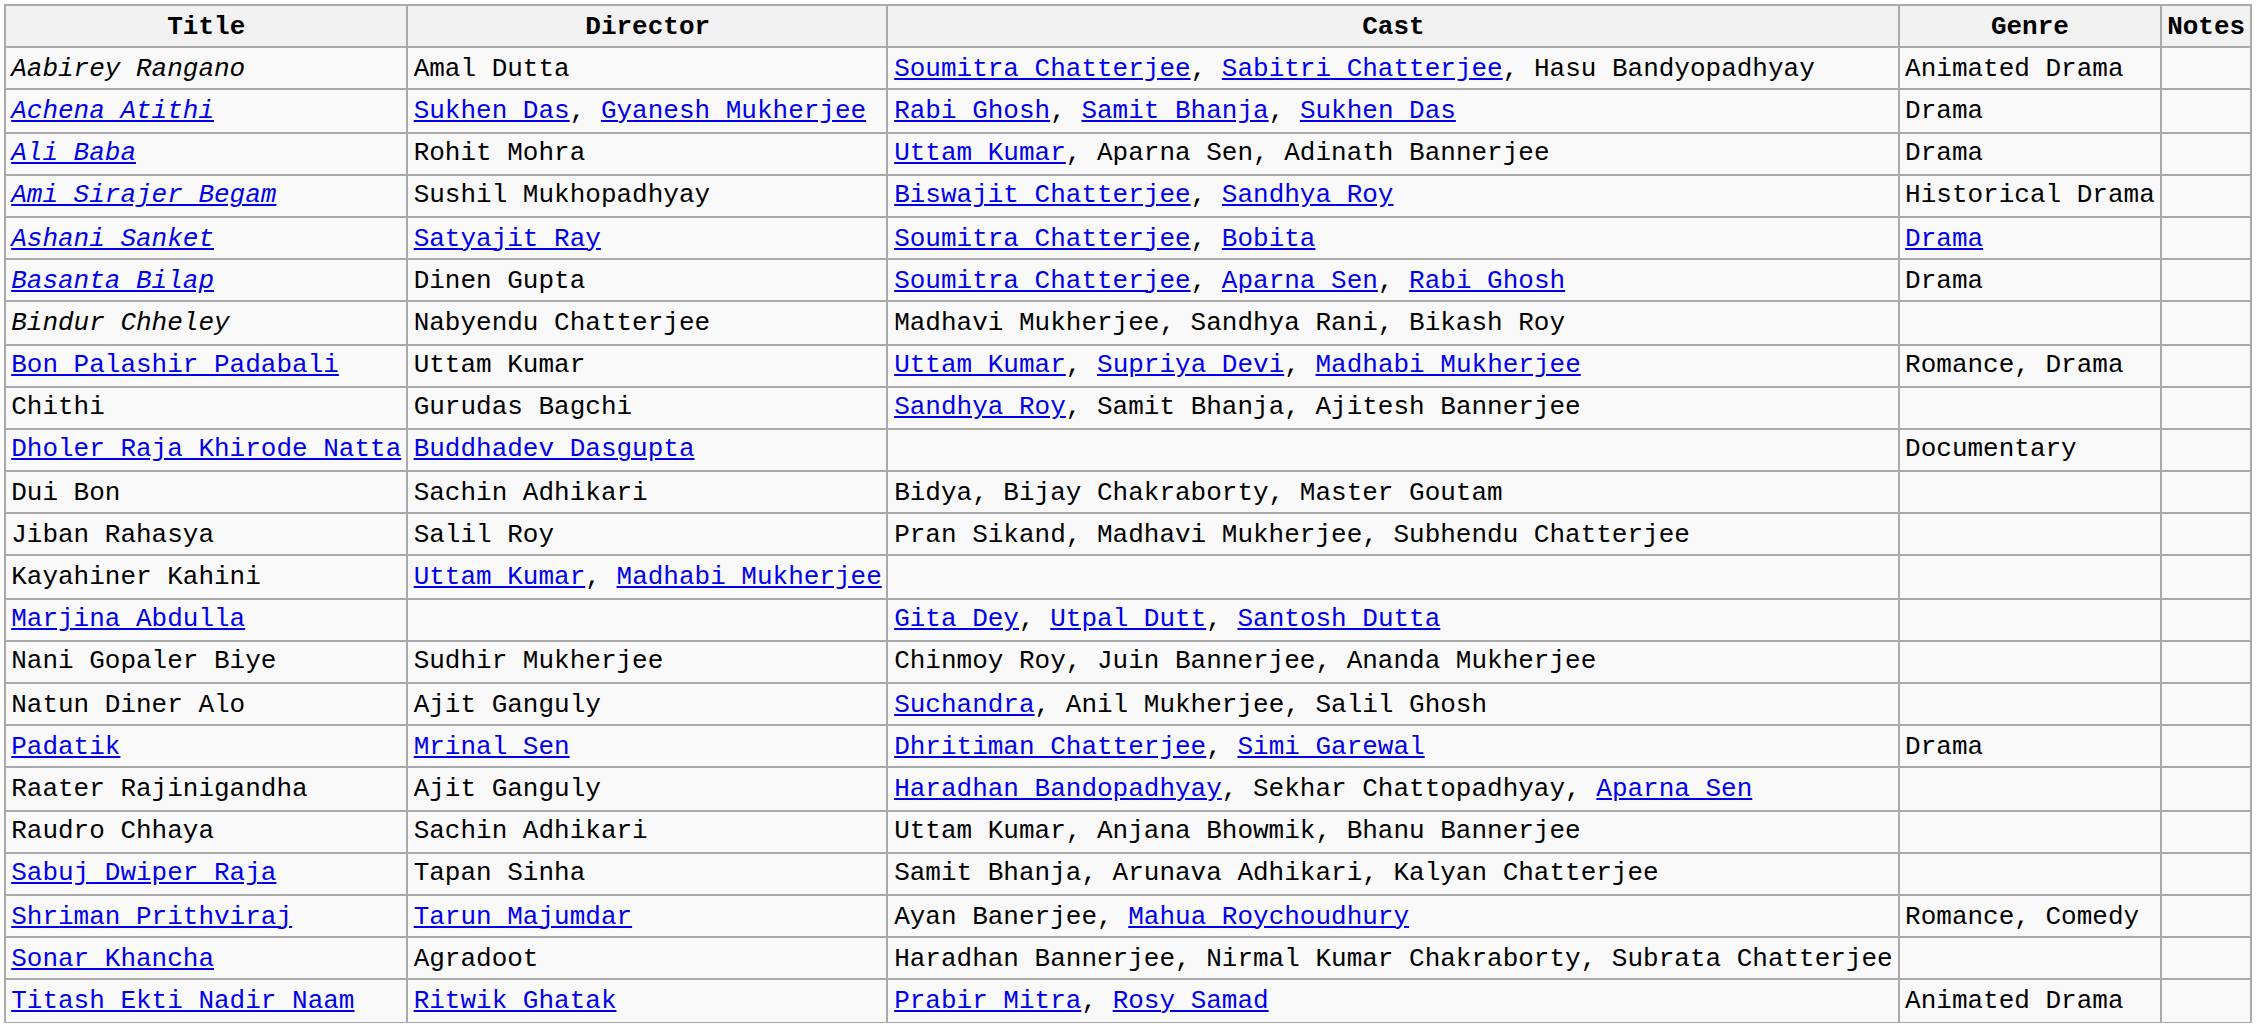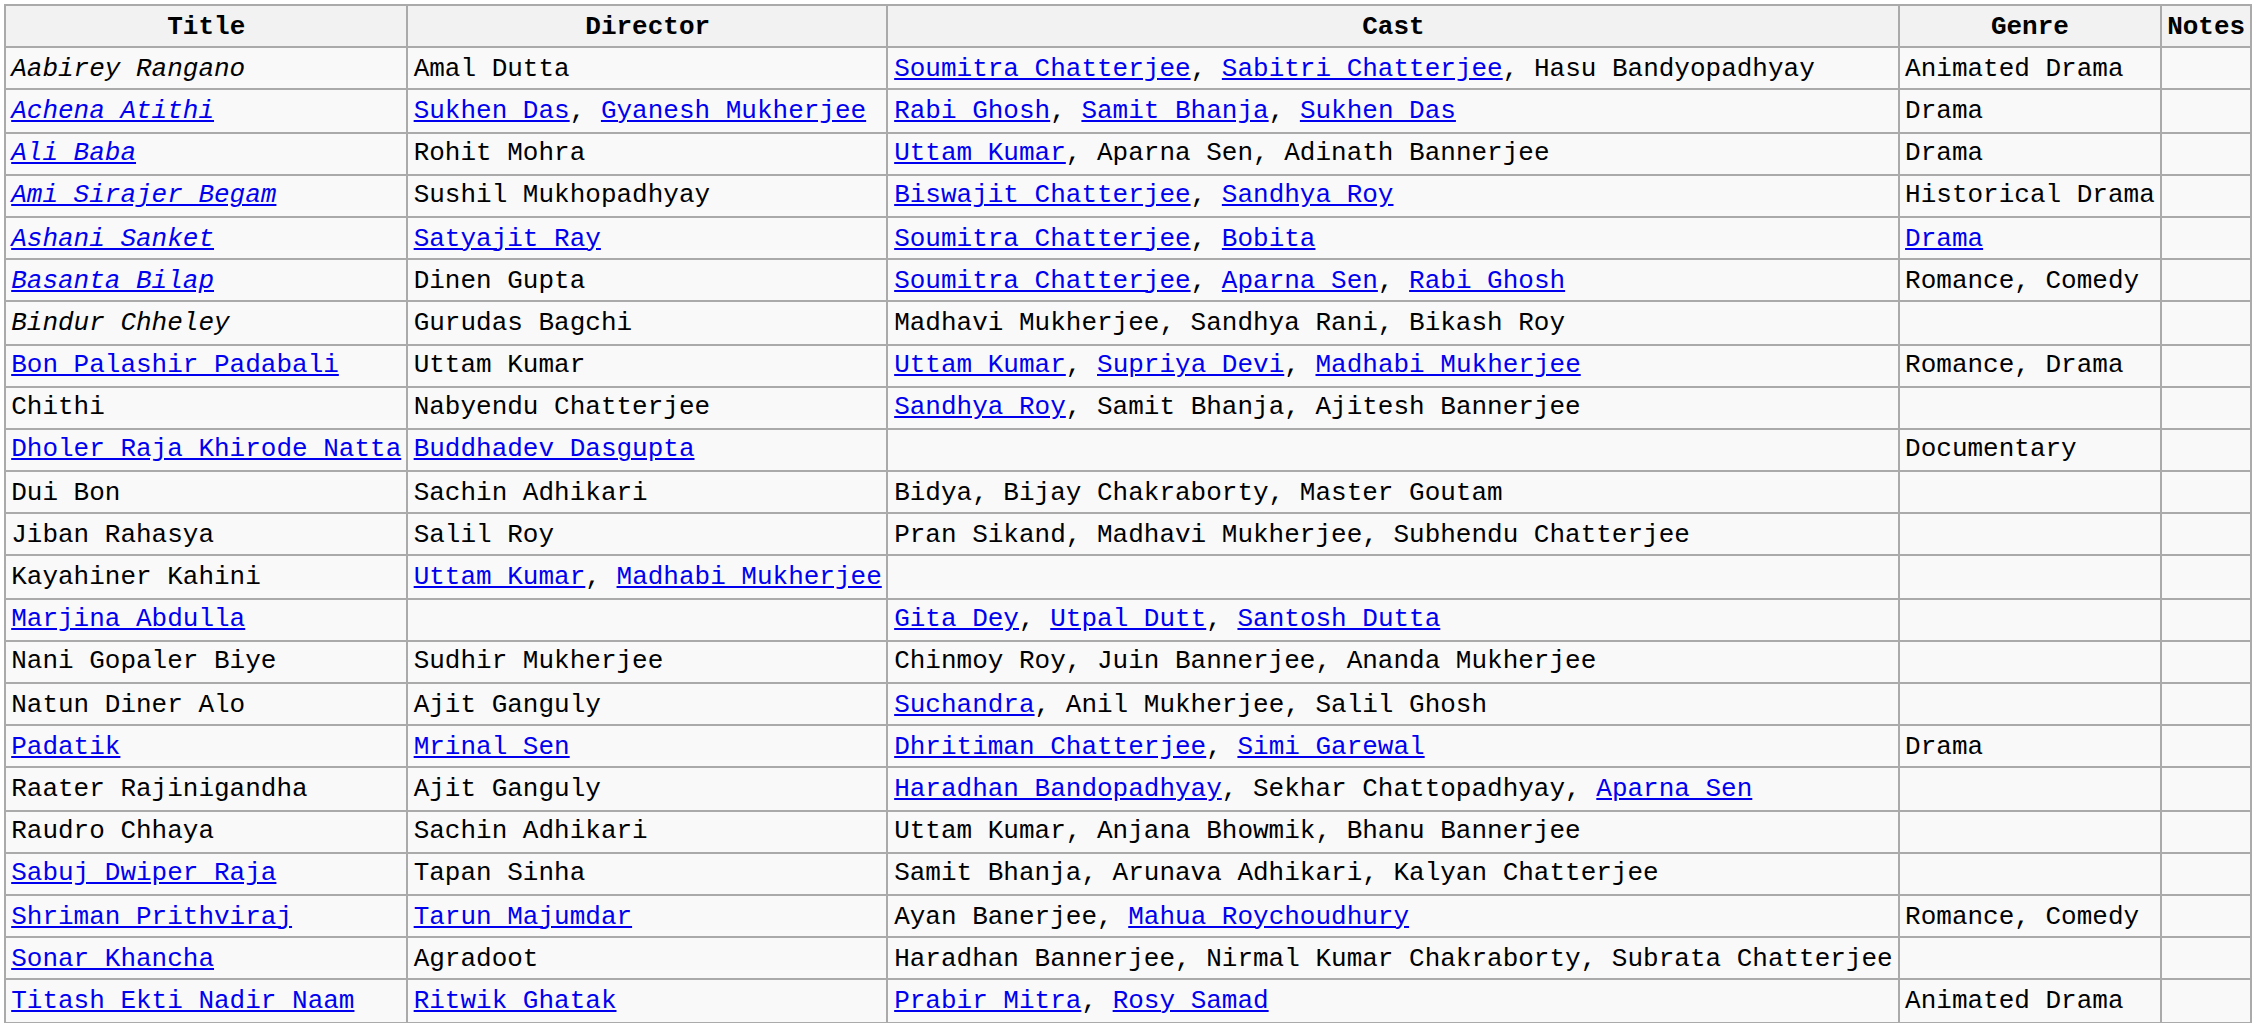Basanta Bilap | Genre: Drama -> Romance, Comedy
Bindur Chheley | Director: Nabyendu Chatterjee -> Gurudas Bagchi
Chithi | Director: Gurudas Bagchi -> Nabyendu Chatterjee
